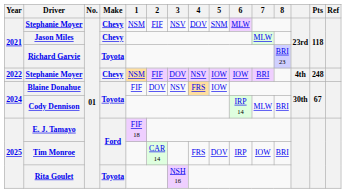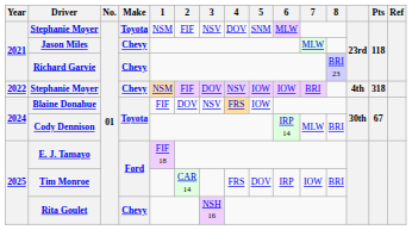2021 / Stephanie Moyer | Make: Chevy -> Toyota
Richard Garvie | Make: Toyota -> Chevy
2022 / Stephanie Moyer | Pts: 248 -> 318
Rita Goulet | Make: Toyota -> Chevy
